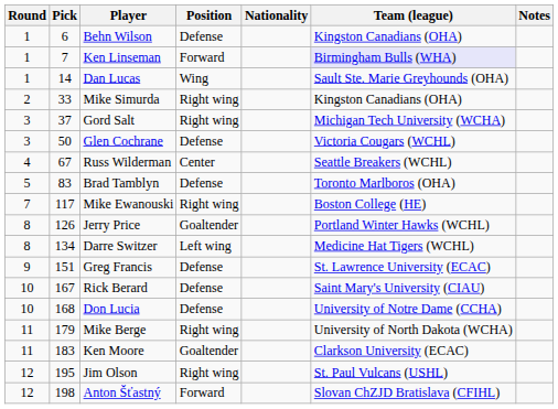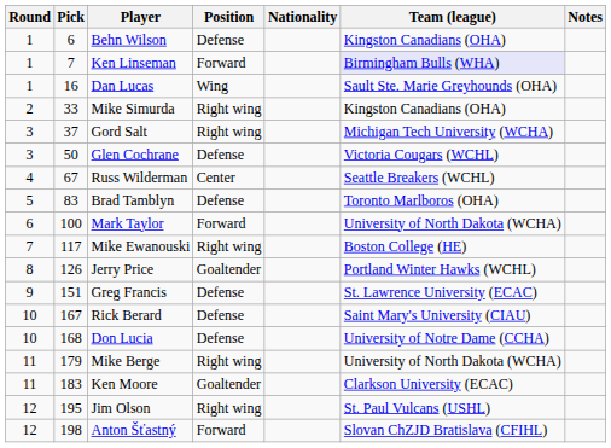Dan Lucas | Pick: 14 -> 16
+ row: 6 | 100 | Mark Taylor | Forward | University of North Dakota (WCHA)
- row: 8 | 134 | Darre Switzer | Left wing | Medicine Hat Tigers (WCHL)
